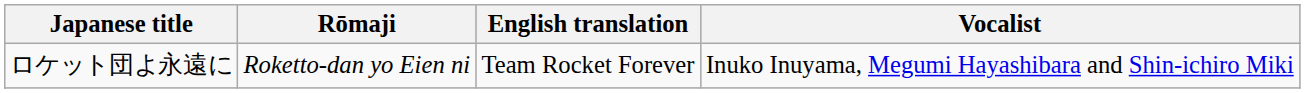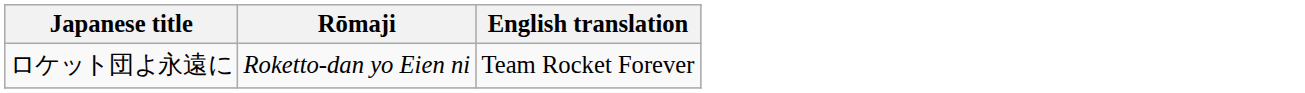- column: Vocalist | Inuko Inuyama, Megumi Hayashibara and Shin-ichiro Miki
